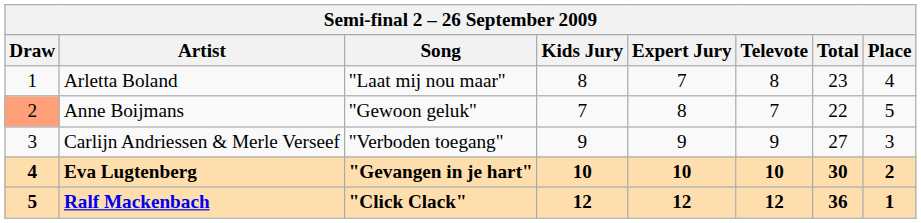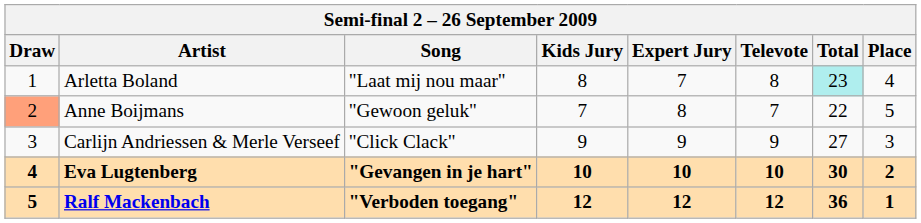Arletta Boland | Total: no background -> paleturquoise background
Carlijn Andriessen & Merle Verseef | Song: "Verboden toegang" -> "Click Clack"
Ralf Mackenbach | Song: "Click Clack" -> "Verboden toegang"
